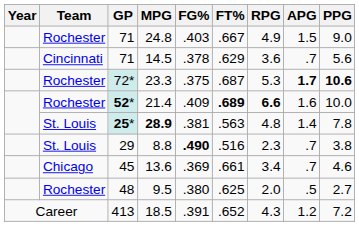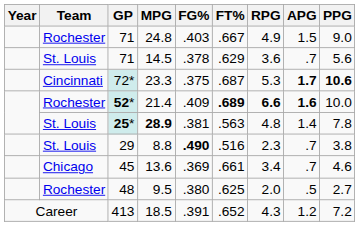14.5 | Team: Cincinnati -> St. Louis
23.3 | Team: Rochester -> Cincinnati
21.4 | APG: normal -> bold
